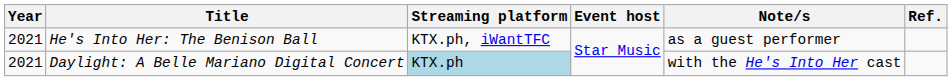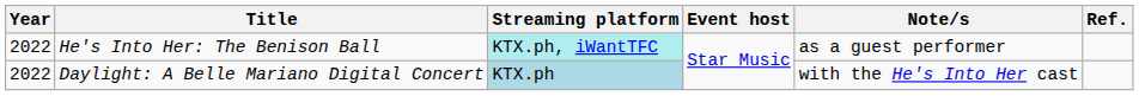He's Into Her: The Benison Ball | Year: 2021 -> 2022
He's Into Her: The Benison Ball | Streaming platform: no background -> paleturquoise background
Daylight: A Belle Mariano Digital Concert | Year: 2021 -> 2022
